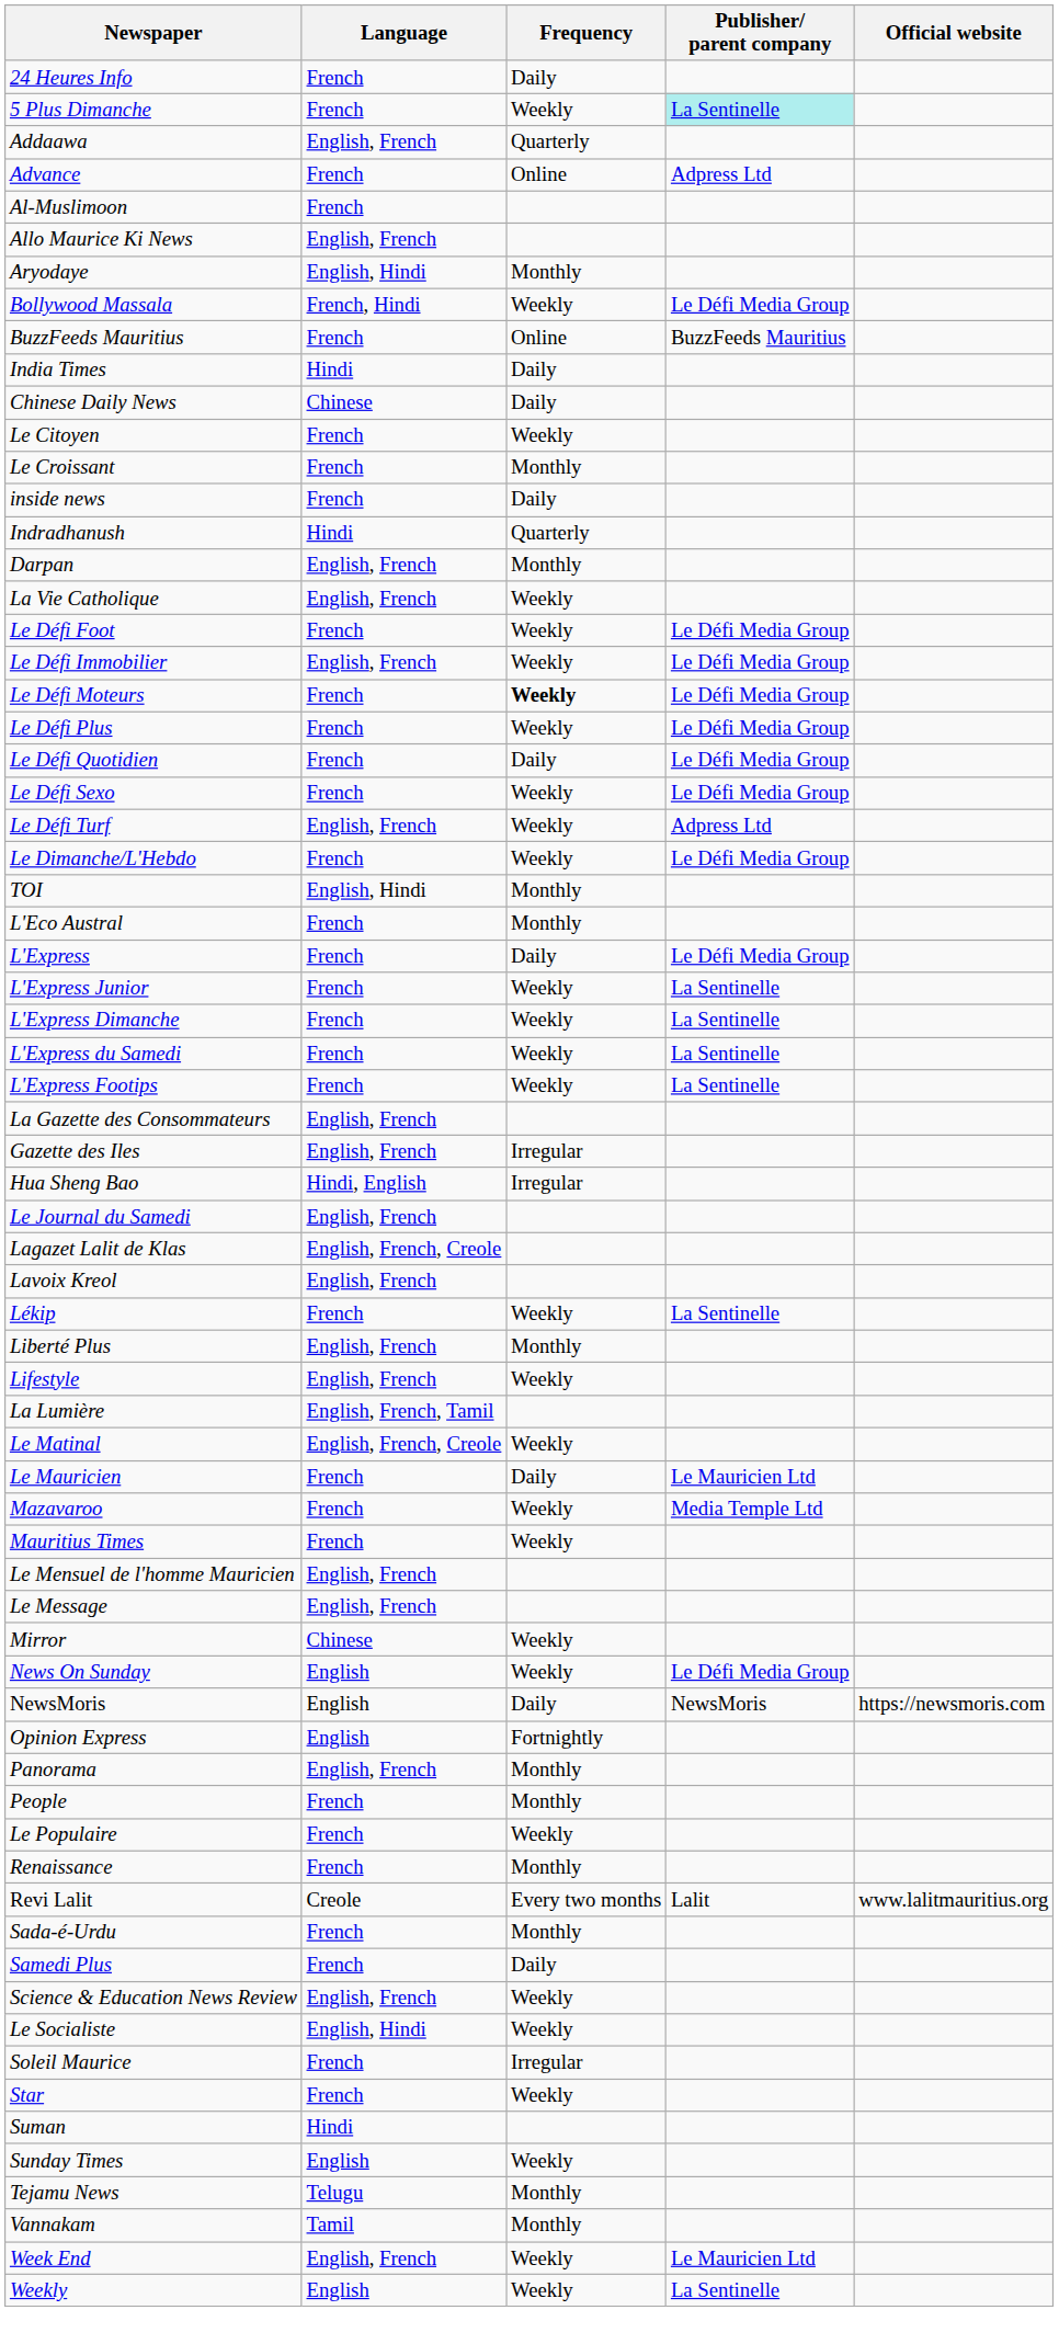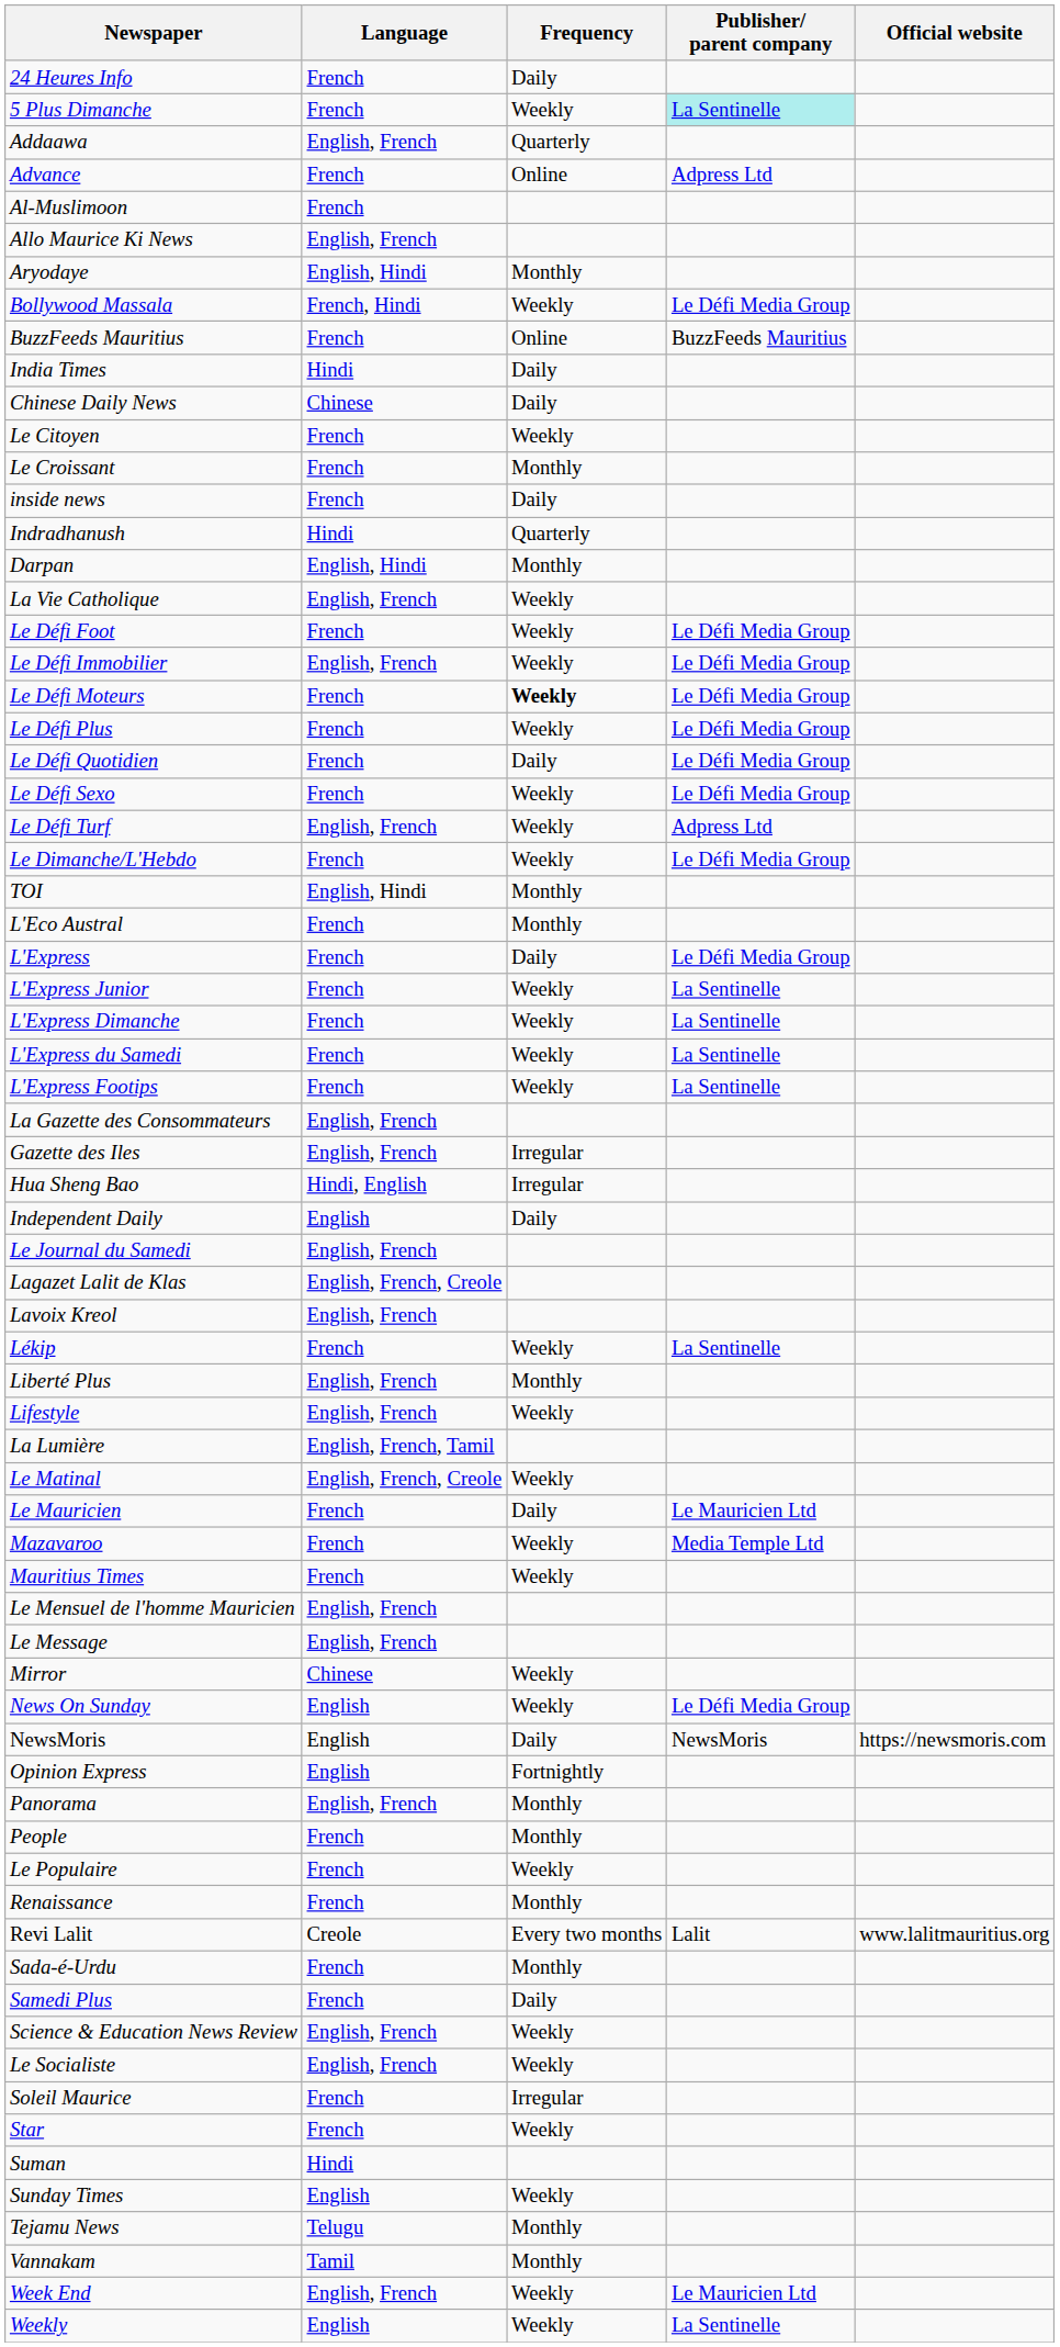Darpan | Language: English, French -> English, Hindi
+ row: Independent Daily | English | Daily
Le Socialiste | Language: English, Hindi -> English, French
